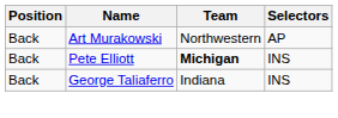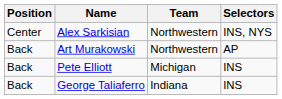+ row: Center | Alex Sarkisian | Northwestern | INS, NYS
Pete Elliott | Team: bold -> normal
